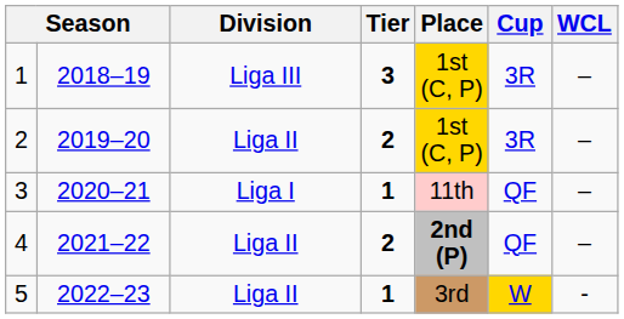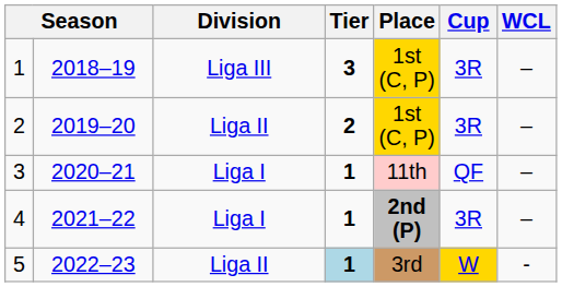4 | Division: Liga II -> Liga I
4 | Tier: 2 -> 1
4 | Cup: QF -> 3R
5 | Tier: no background -> lightblue background
